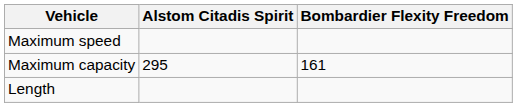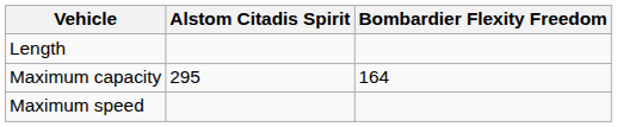rows swapped: Length <-> Maximum speed
Maximum capacity | Bombardier Flexity Freedom: 161 -> 164
